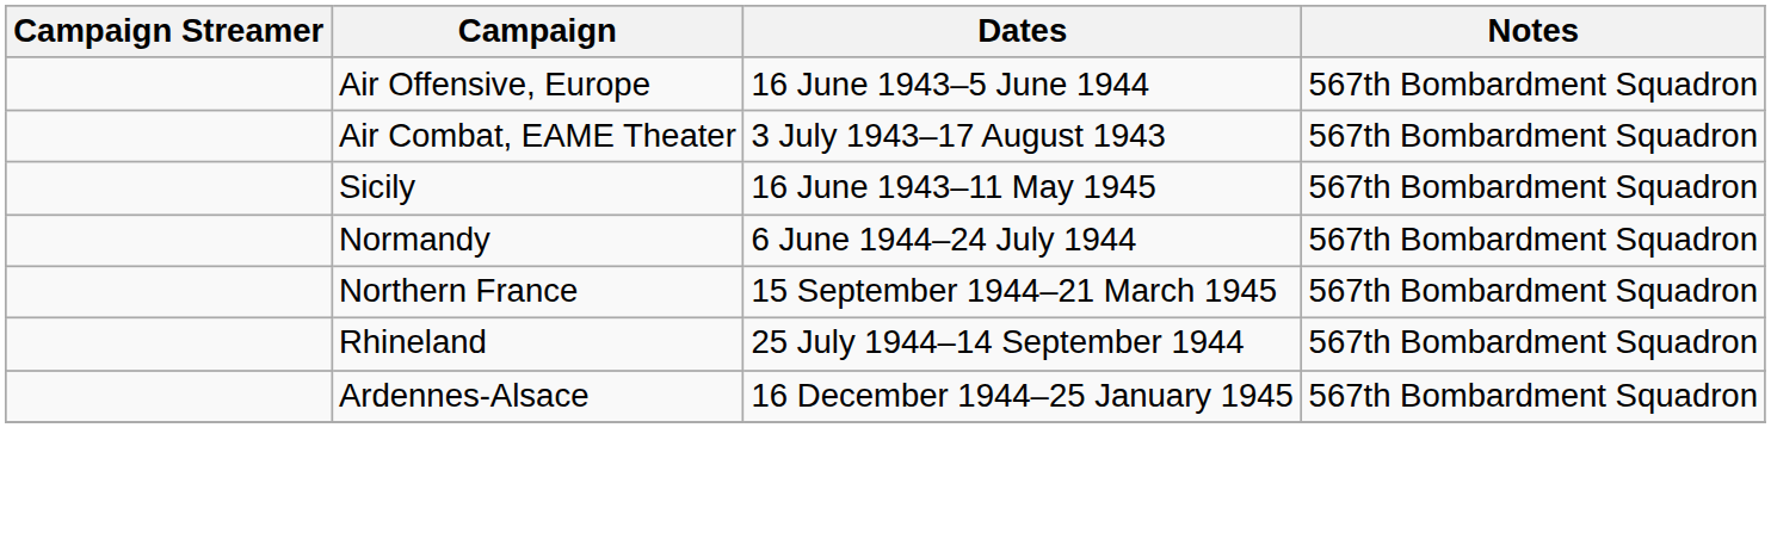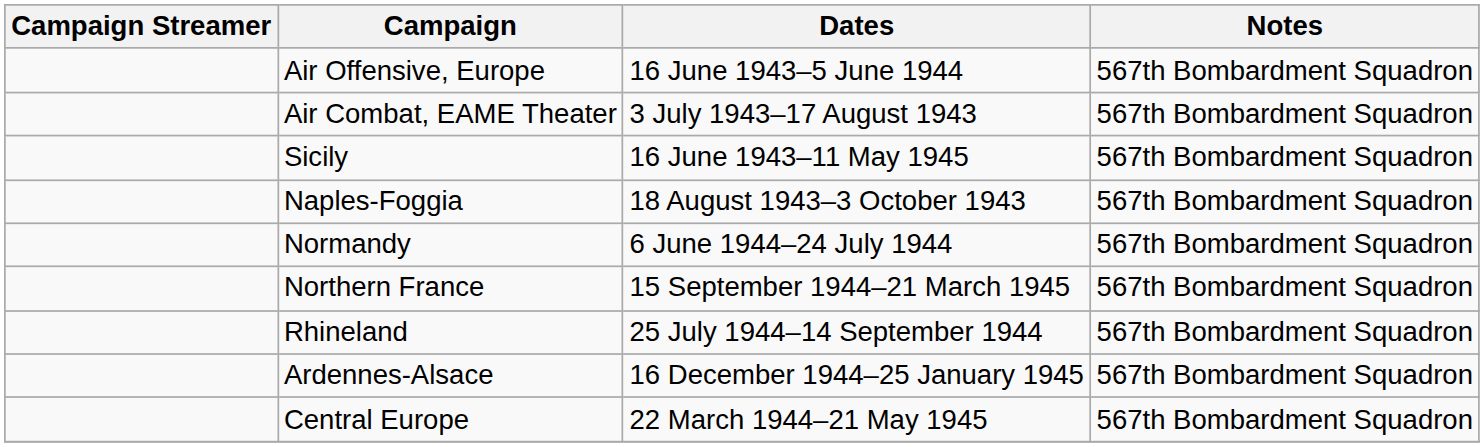+ row: Naples-Foggia | 18 August 1943–3 October 1943 | 567th Bombardment Squadron
+ row: Central Europe | 22 March 1944–21 May 1945 | 567th Bombardment Squadron
